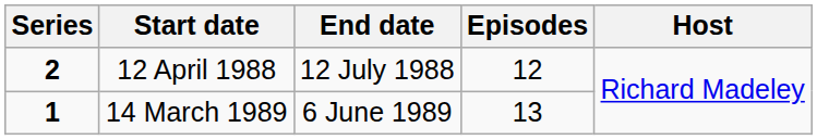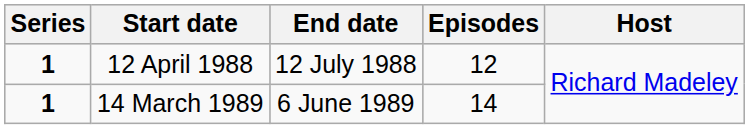12 April 1988 | Series: 2 -> 1
14 March 1989 | Episodes: 13 -> 14
